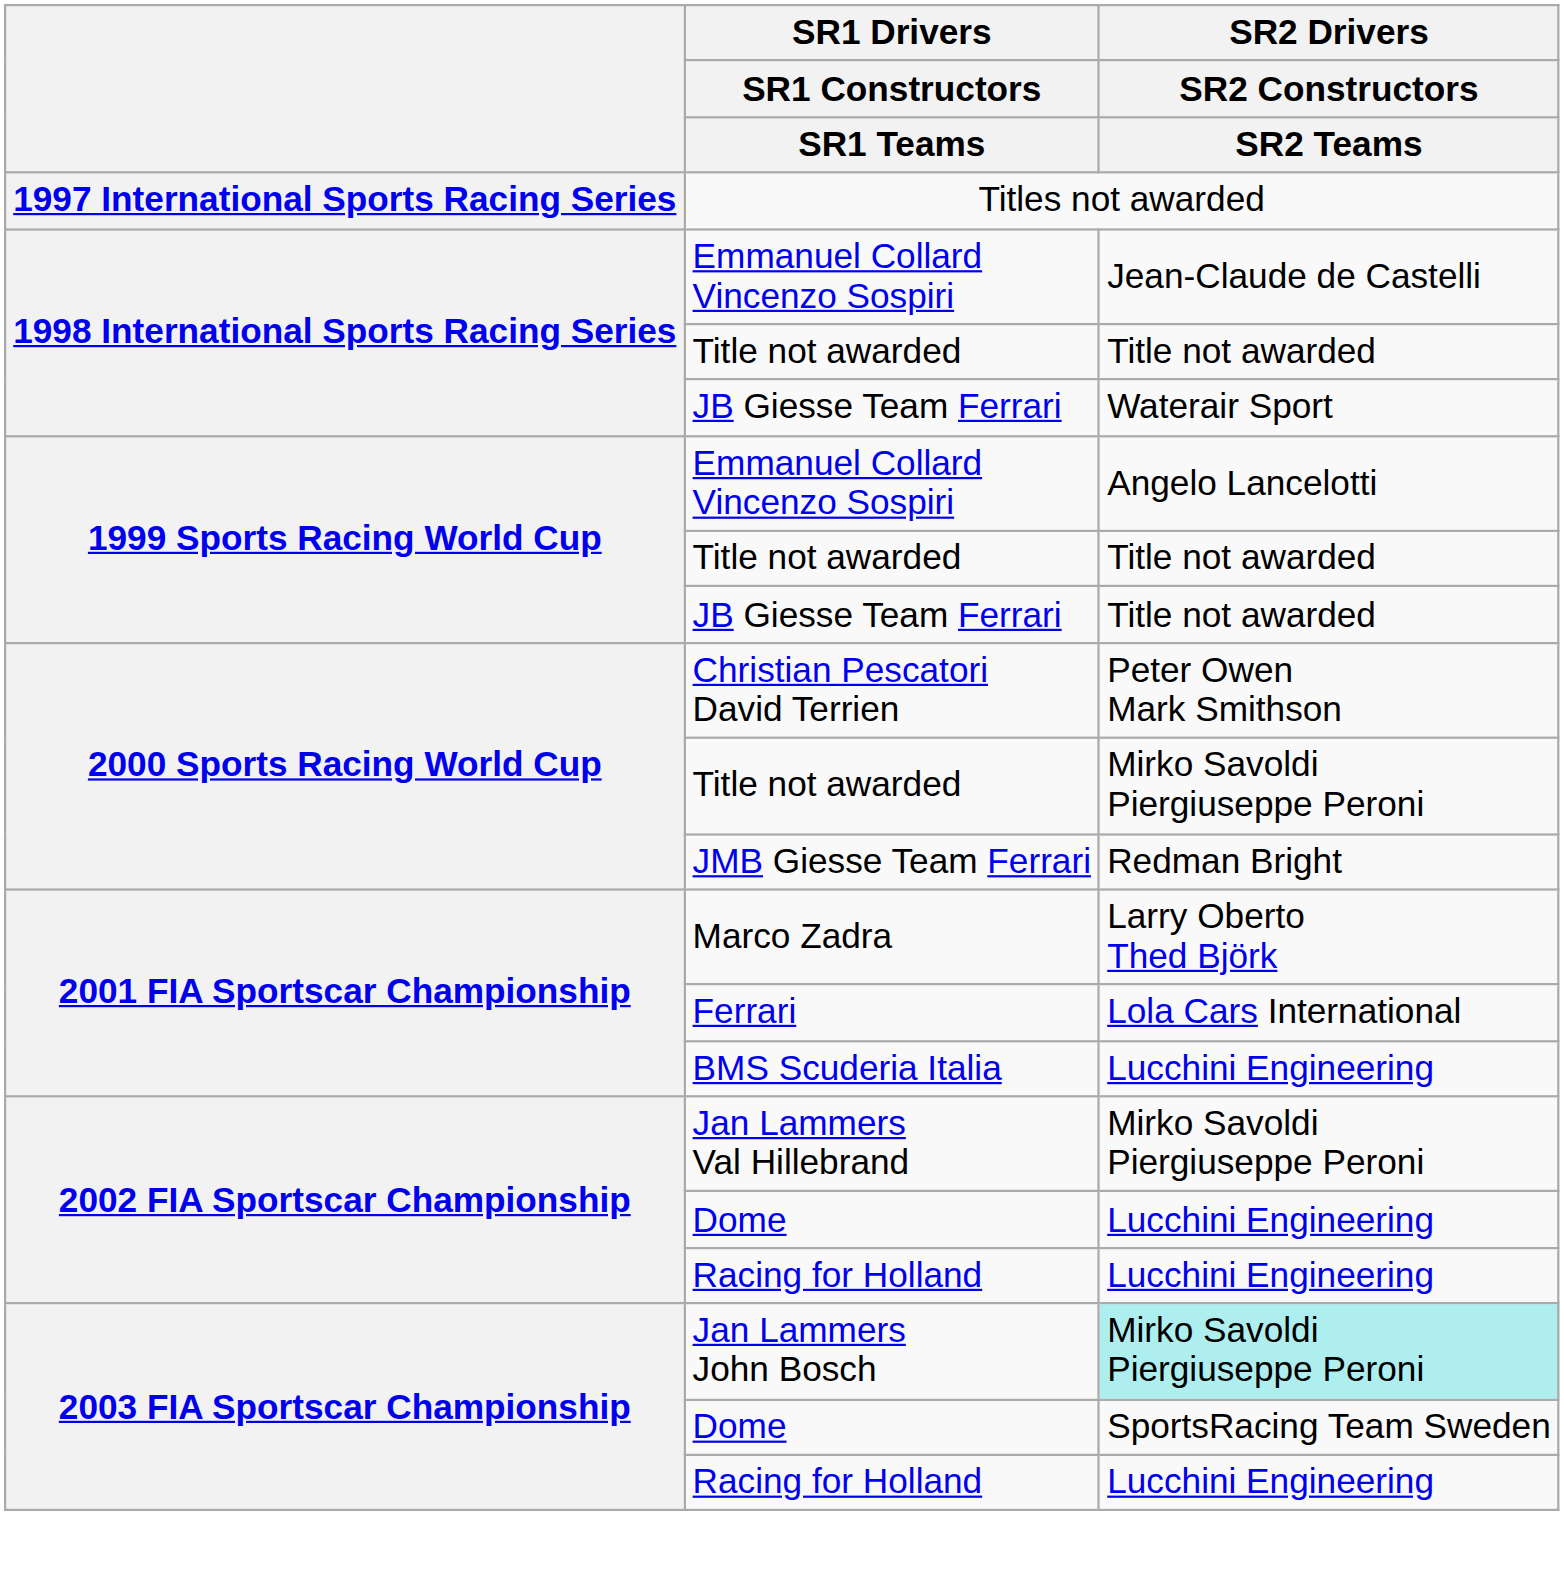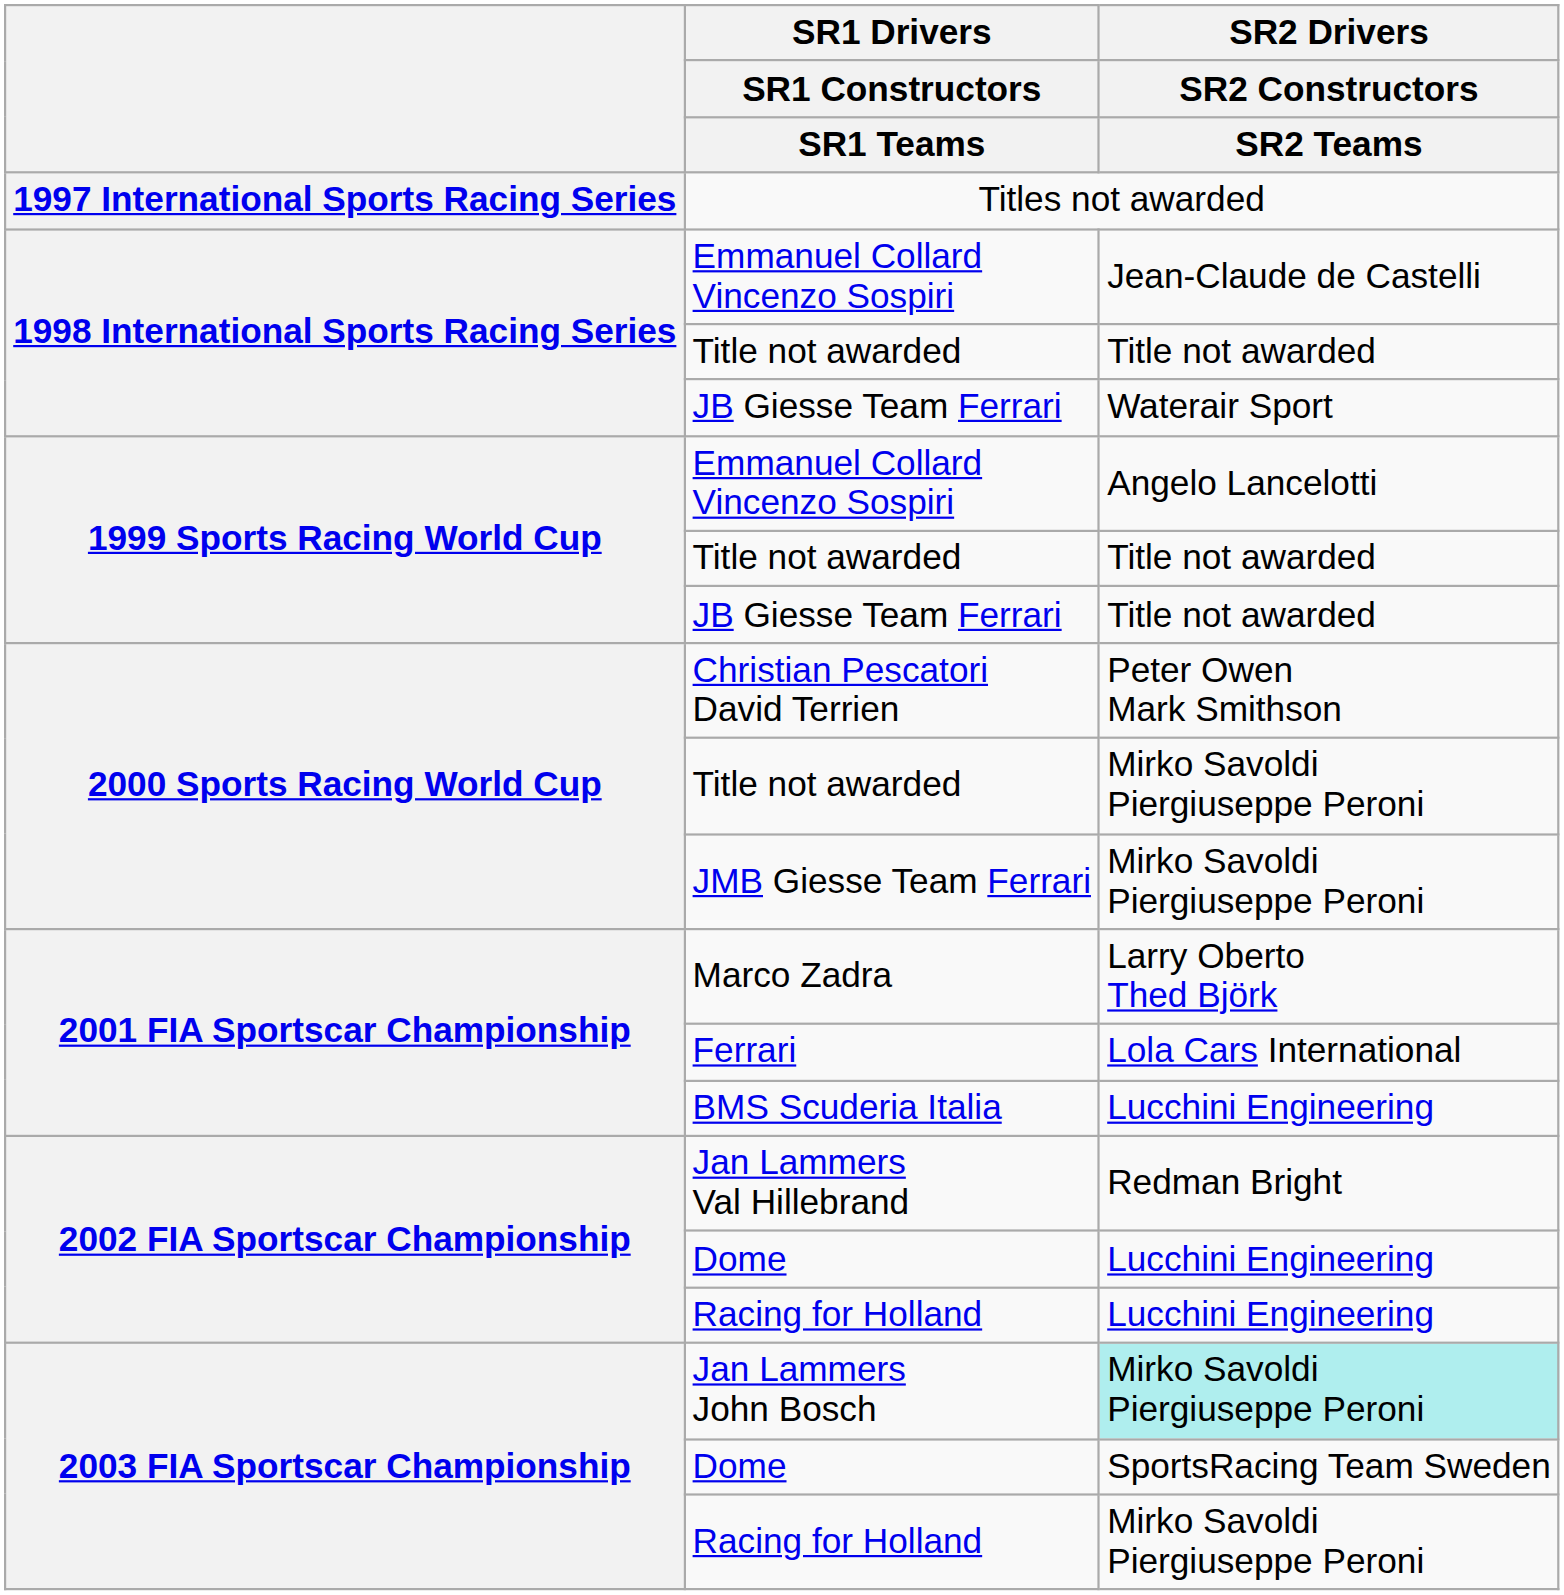JMB Giesse Team Ferrari | SR2 Drivers / SR2 Constructors / SR2 Teams: Redman Bright -> Mirko Savoldi Piergiuseppe Peroni
Jan Lammers Val Hillebrand | SR2 Drivers / SR2 Constructors / SR2 Teams: Mirko Savoldi Piergiuseppe Peroni -> Redman Bright
2003 FIA Sportscar Championship / Racing for Holland | SR2 Drivers / SR2 Constructors / SR2 Teams: Lucchini Engineering -> Mirko Savoldi Piergiuseppe Peroni
